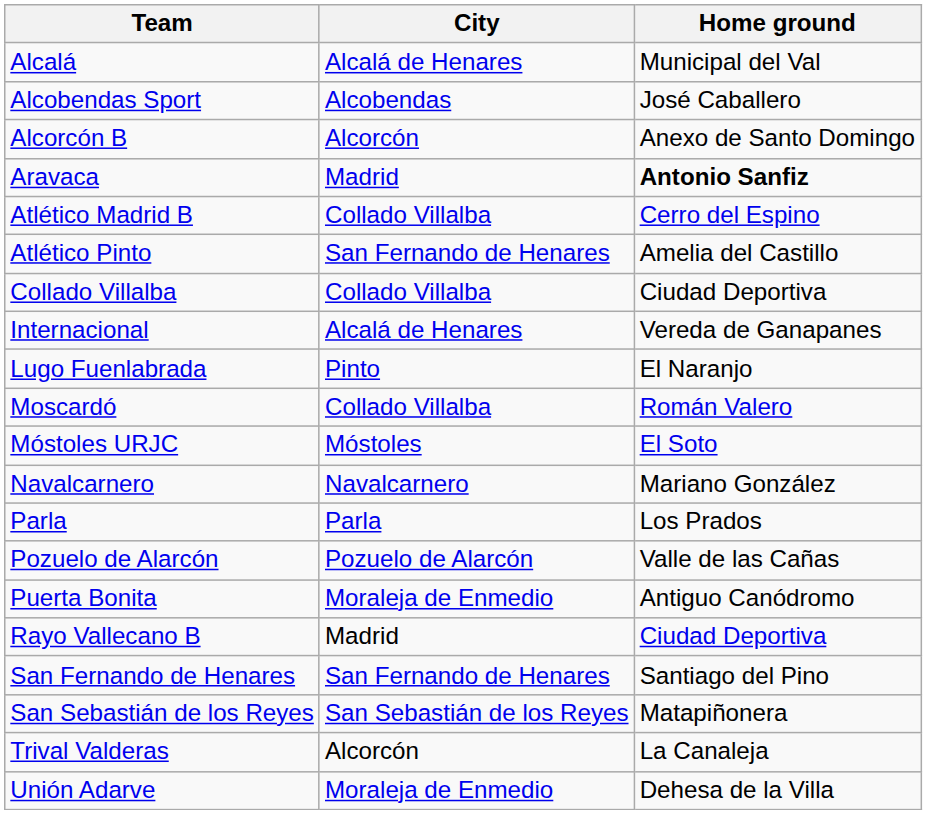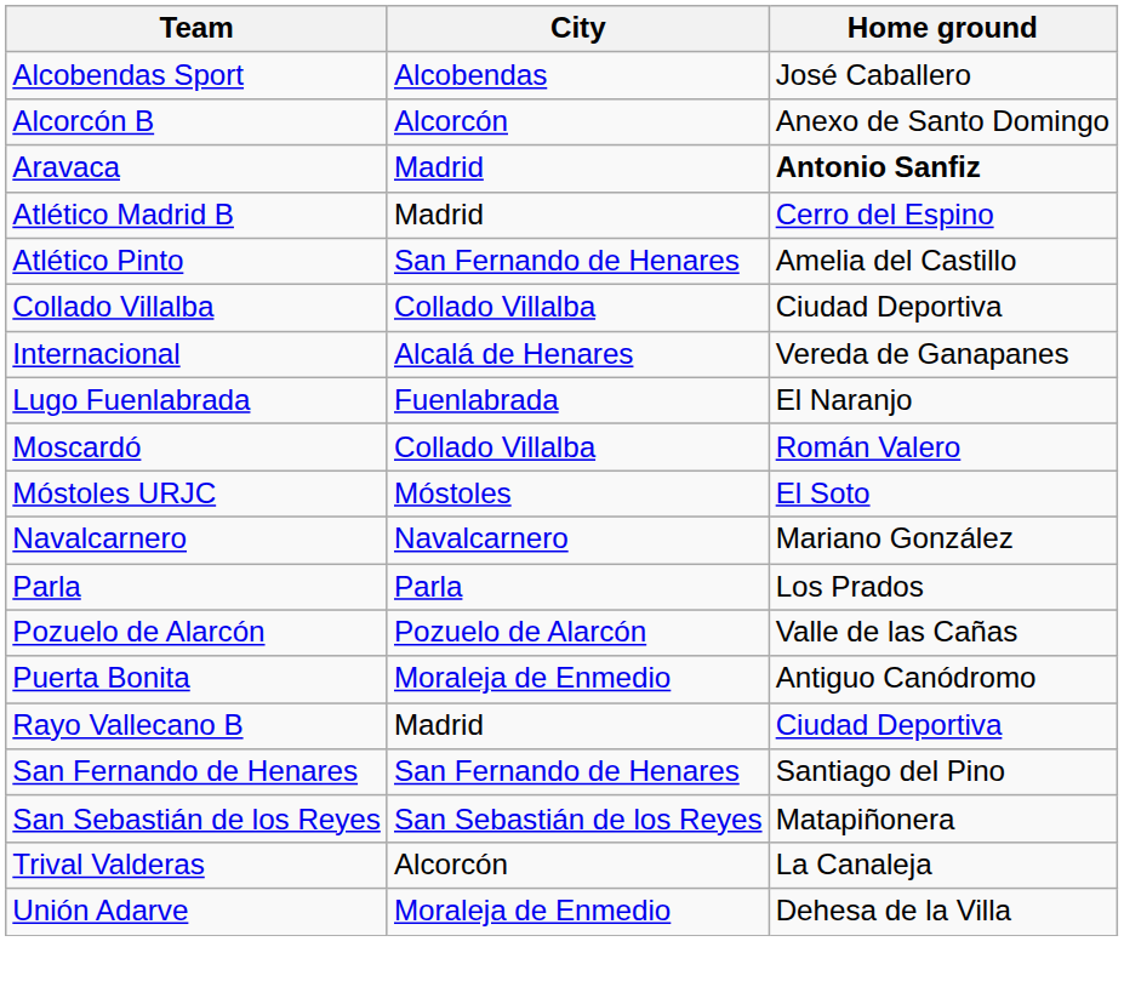- row: Alcalá | Alcalá de Henares | Municipal del Val
Atlético Madrid B | City: Collado Villalba -> Madrid
Lugo Fuenlabrada | City: Pinto -> Fuenlabrada
